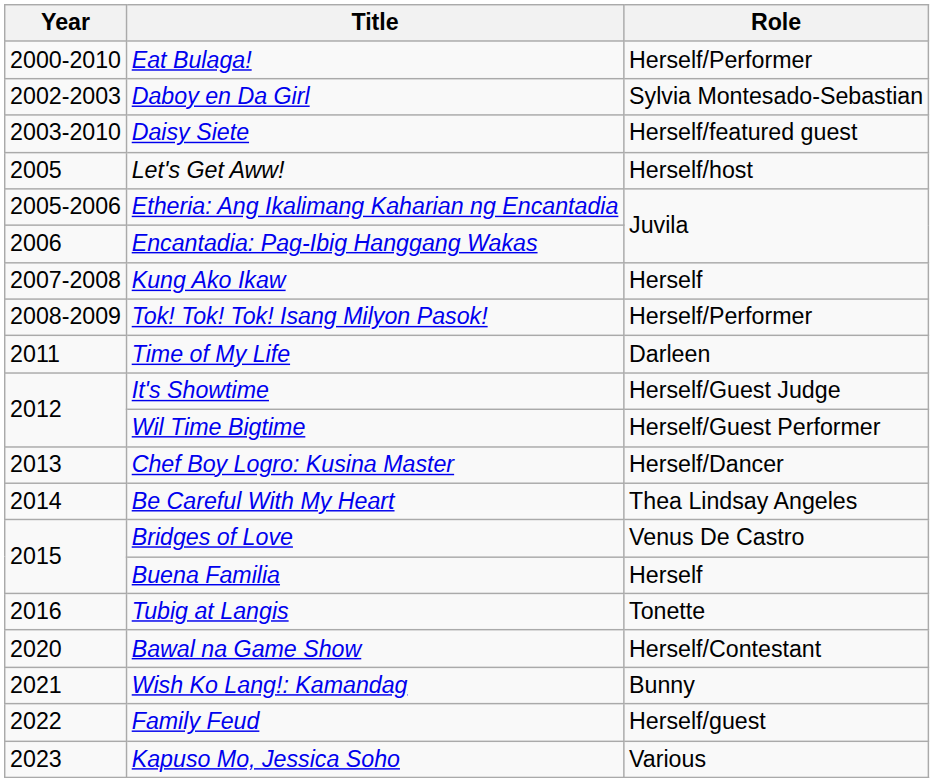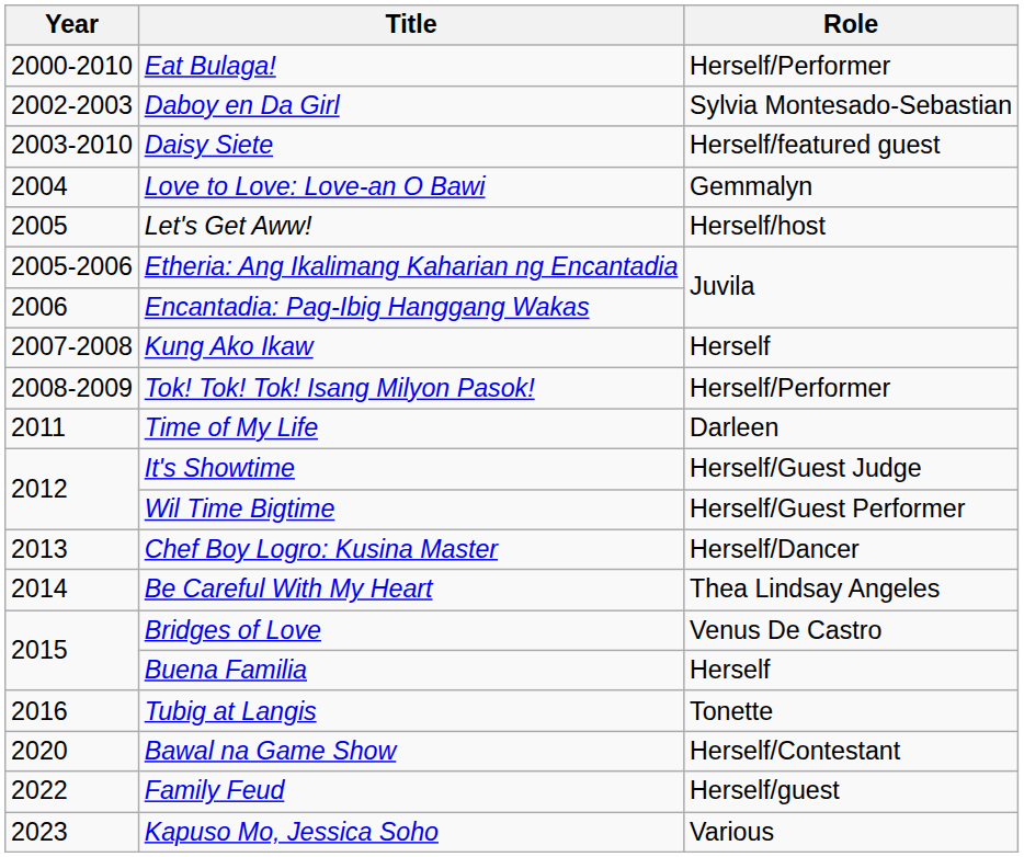+ row: 2004 | Love to Love: Love-an O Bawi | Gemmalyn
- row: 2021 | Wish Ko Lang!: Kamandag | Bunny
